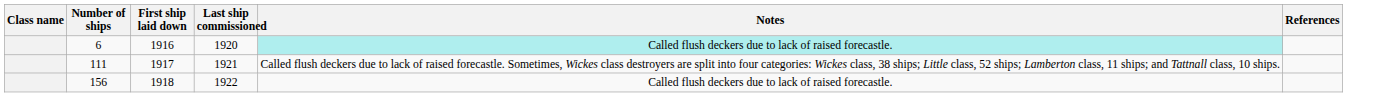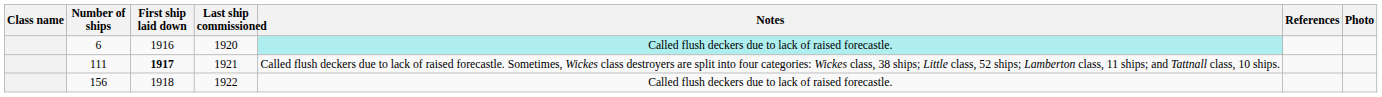+ column: Photo
111 | First ship laid down: normal -> bold
